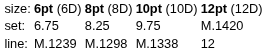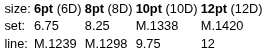set: | column 4: 9.75 -> M.1338
line: | column 4: M.1338 -> 9.75
